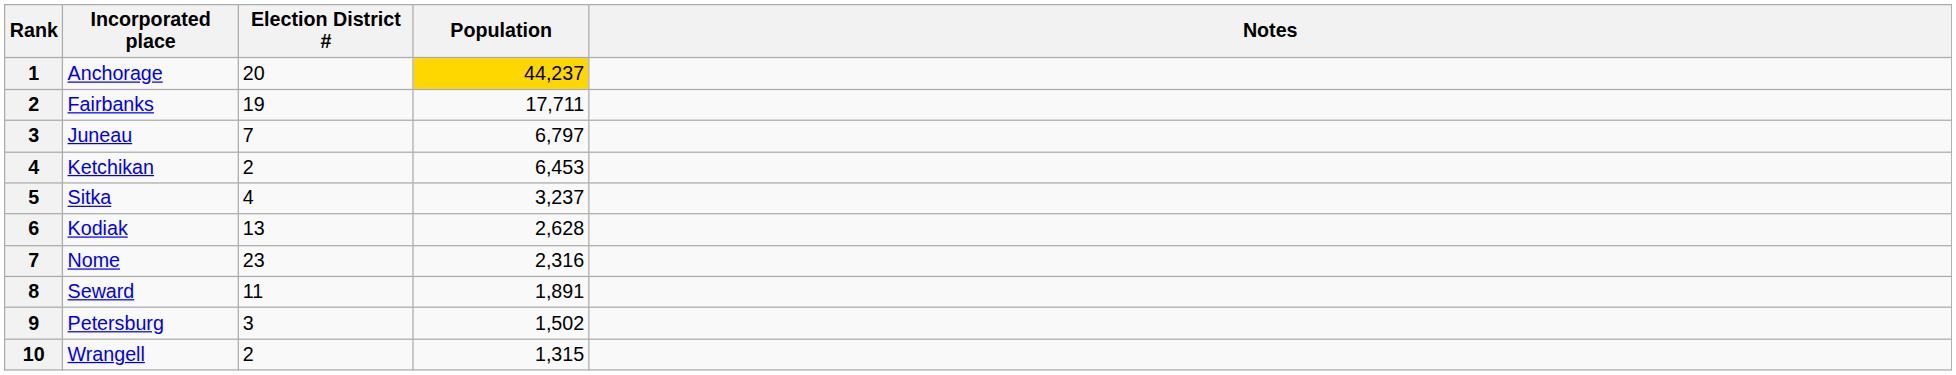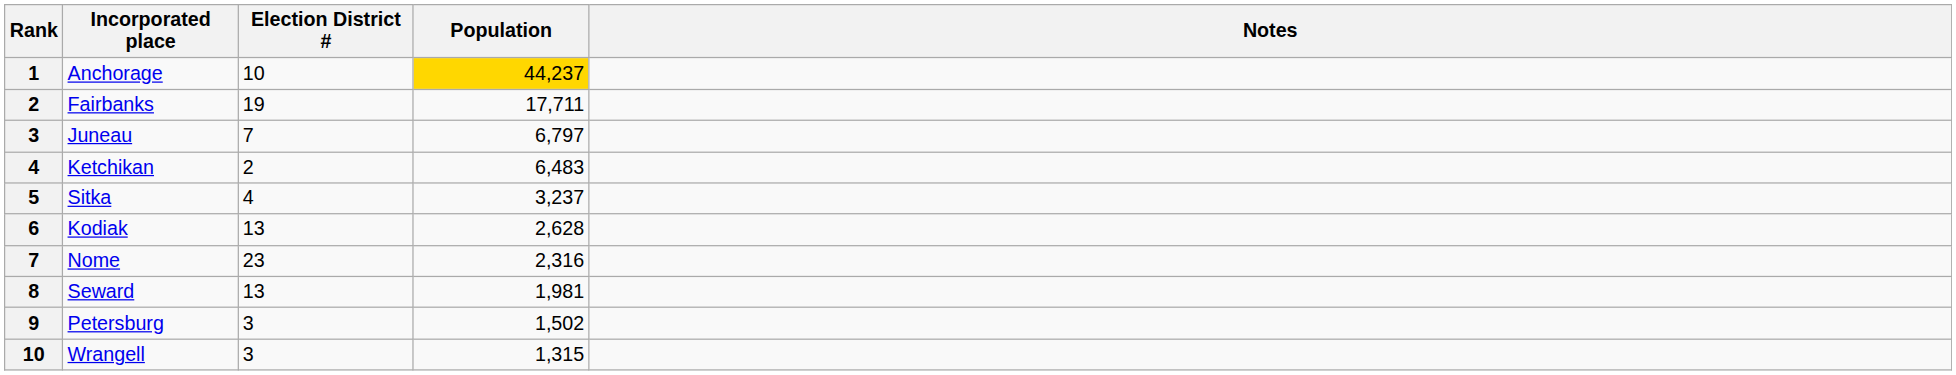Anchorage | Election District #: 20 -> 10
Ketchikan | Population: 6,453 -> 6,483
Seward | Election District #: 11 -> 13
Seward | Population: 1,891 -> 1,981
Wrangell | Election District #: 2 -> 3
